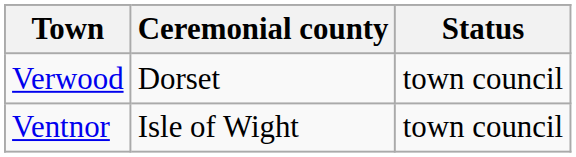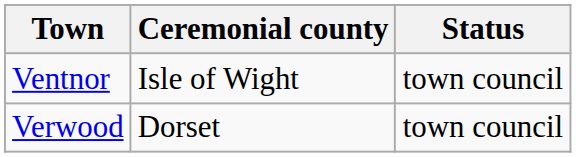rows swapped: Ventnor <-> Verwood
